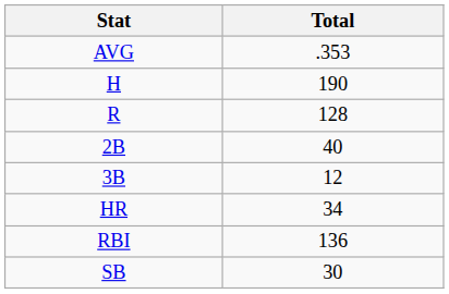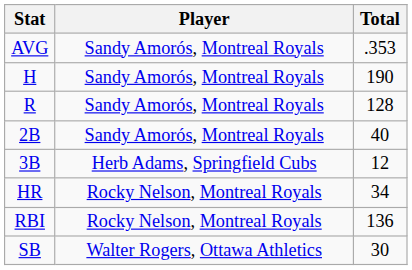+ column: Player | Sandy Amorós, Montreal Royals | Sandy Amorós, Montreal Royals | Sandy Amorós, Montreal Royals | Sandy Amorós, Montreal Royals | Herb Adams, Springfield Cubs | Rocky Nelson, Montreal Royals | Rocky Nelson, Montreal Royals | Walter Rogers, Ottawa Athletics
